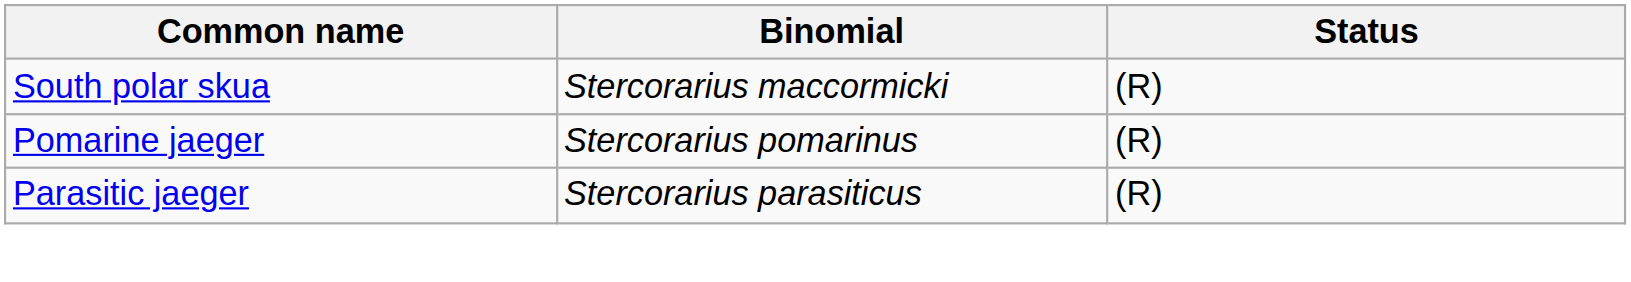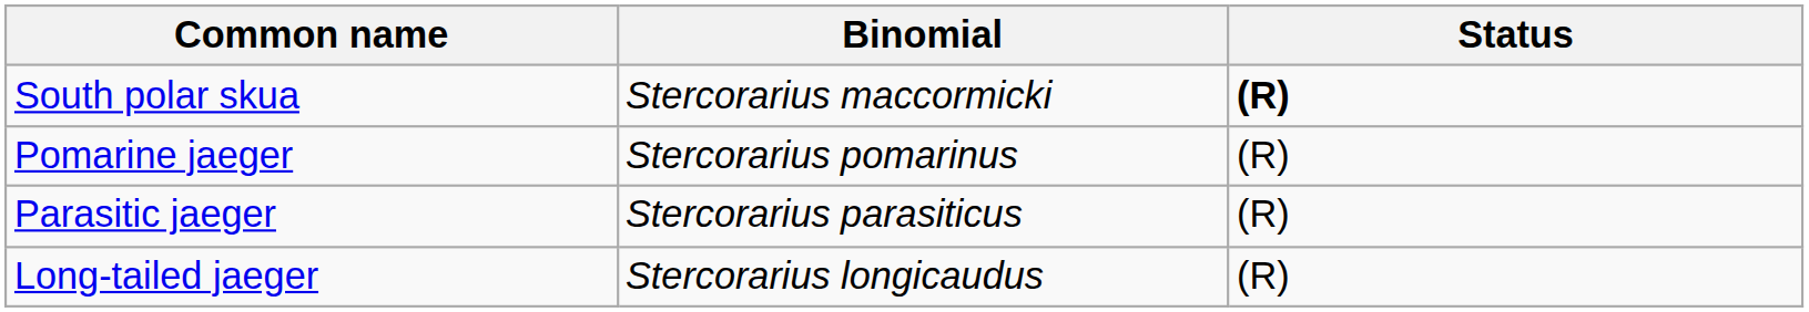South polar skua | Status: normal -> bold
+ row: Long-tailed jaeger | Stercorarius longicaudus | (R)
